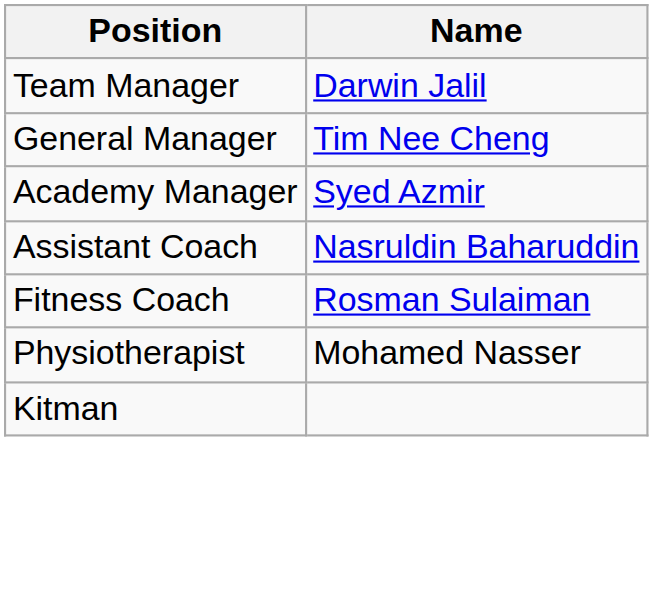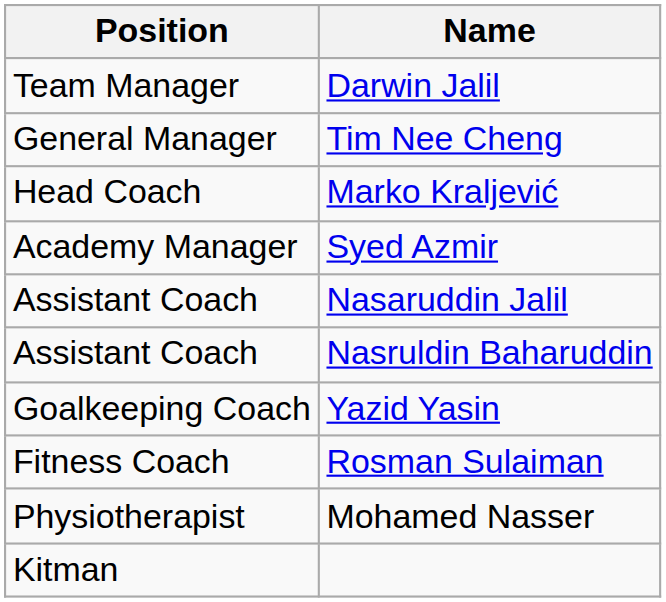+ row: Head Coach | Marko Kraljević
+ row: Assistant Coach | Nasaruddin Jalil
+ row: Goalkeeping Coach | Yazid Yasin
